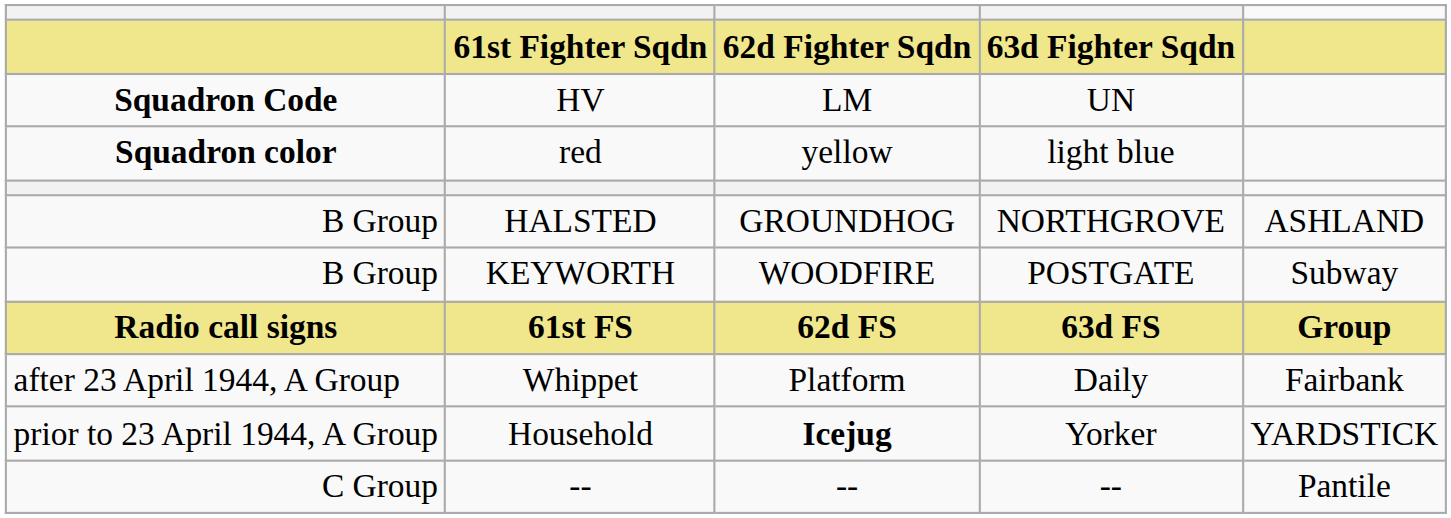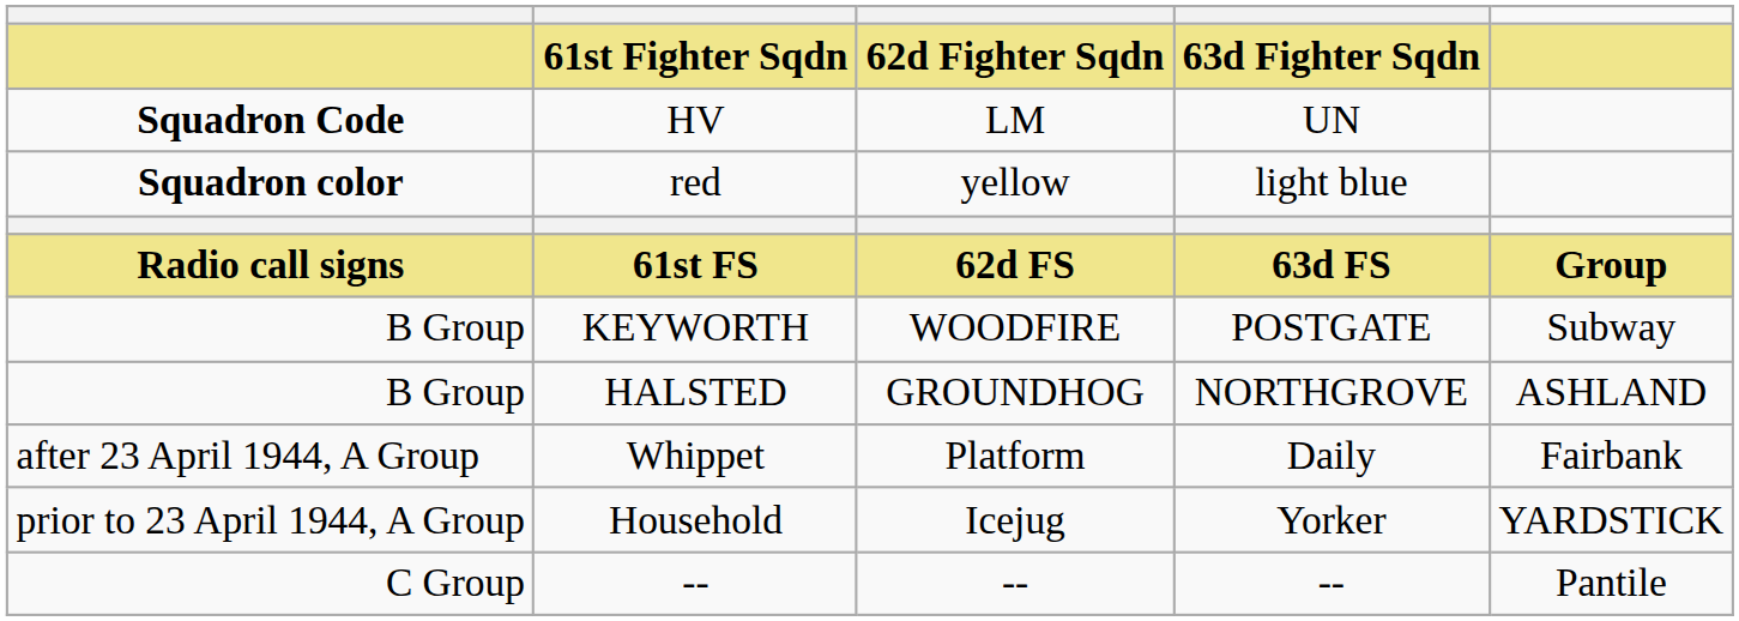rows swapped: 61st FS <-> HALSTED
Household | column 3: bold -> normal
